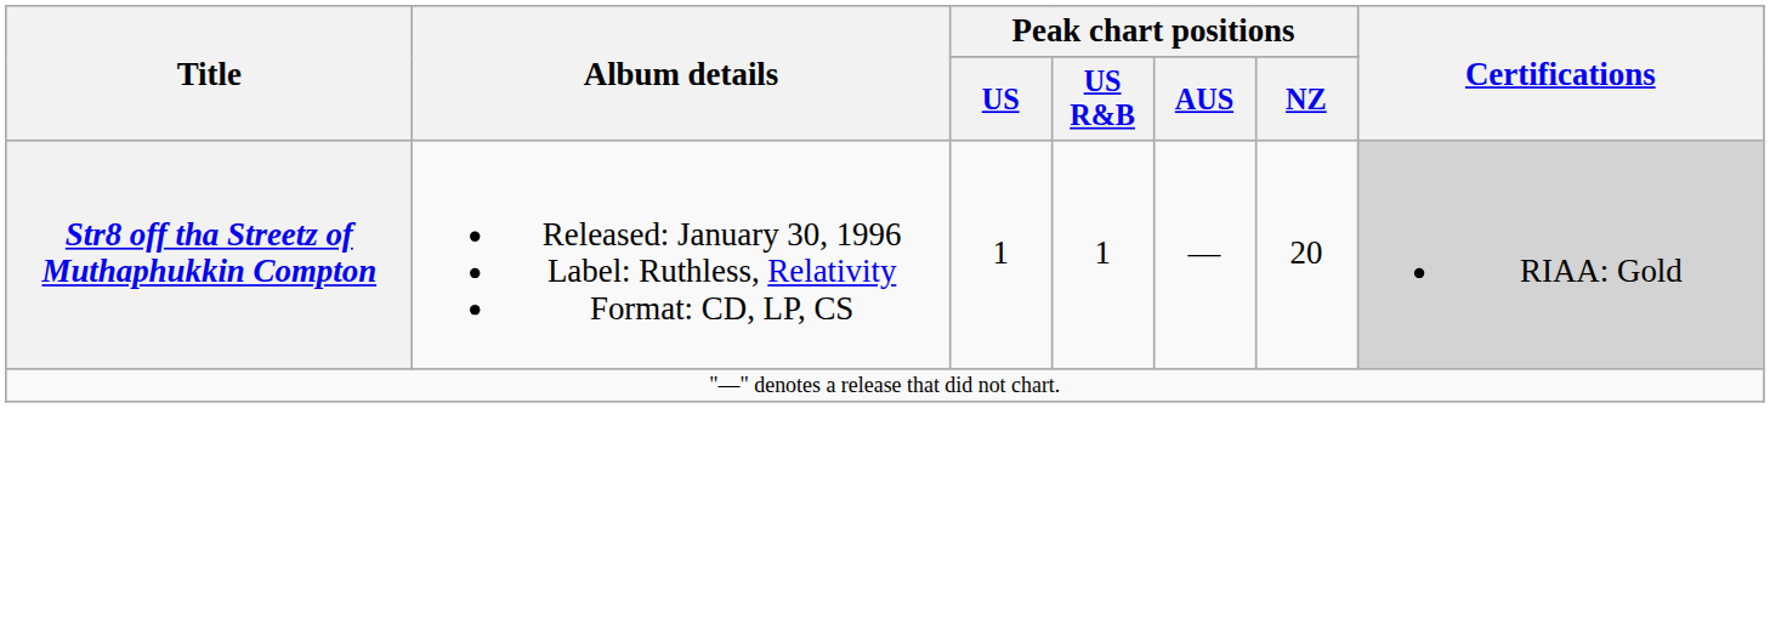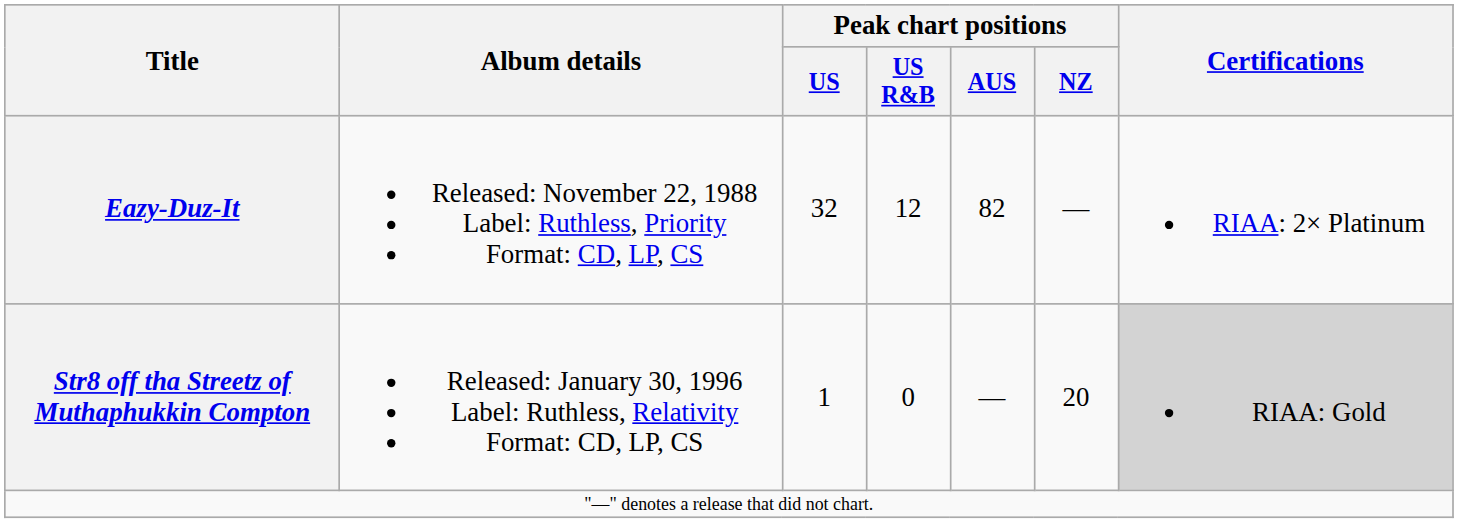+ row: Eazy-Duz-It | Released: November 22, 1988 Label: Ruthless, Priority Format: CD, LP, CS | 32 | 12 | 82 | — | RIAA: 2× Platinum
Str8 off tha Streetz of Muthaphukkin Compton | Peak chart positions / US R&B: 1 -> 0
